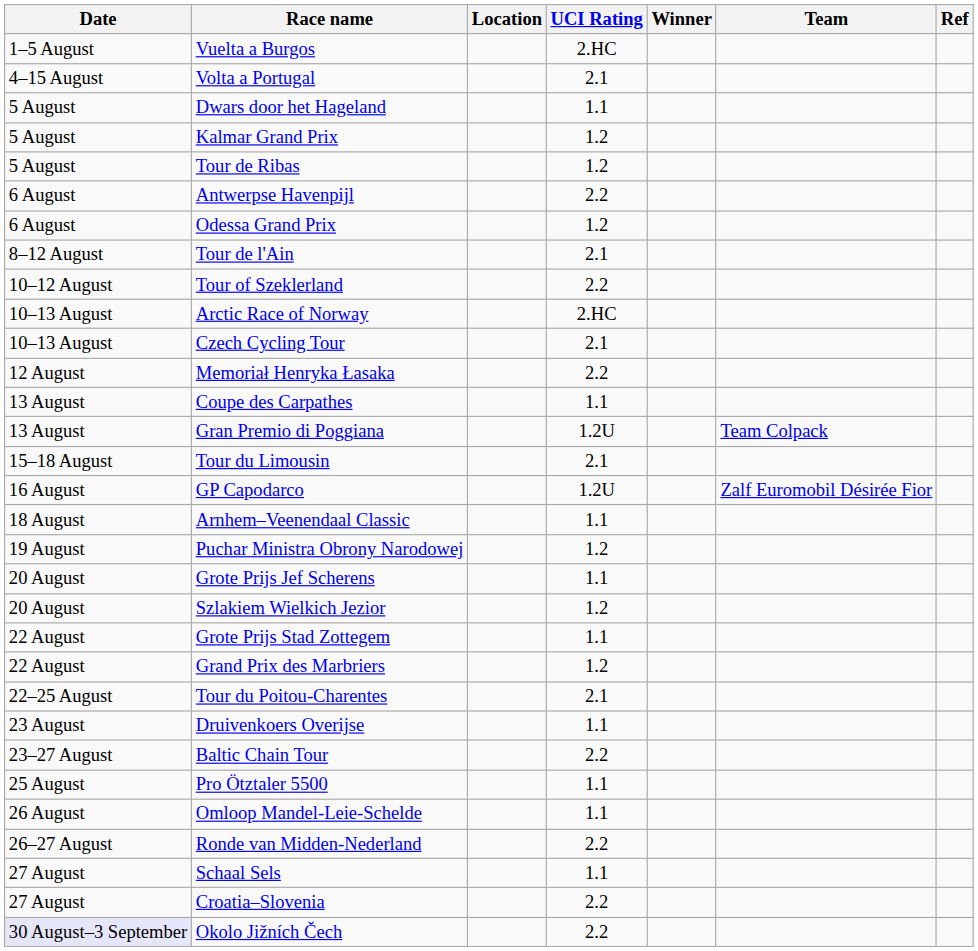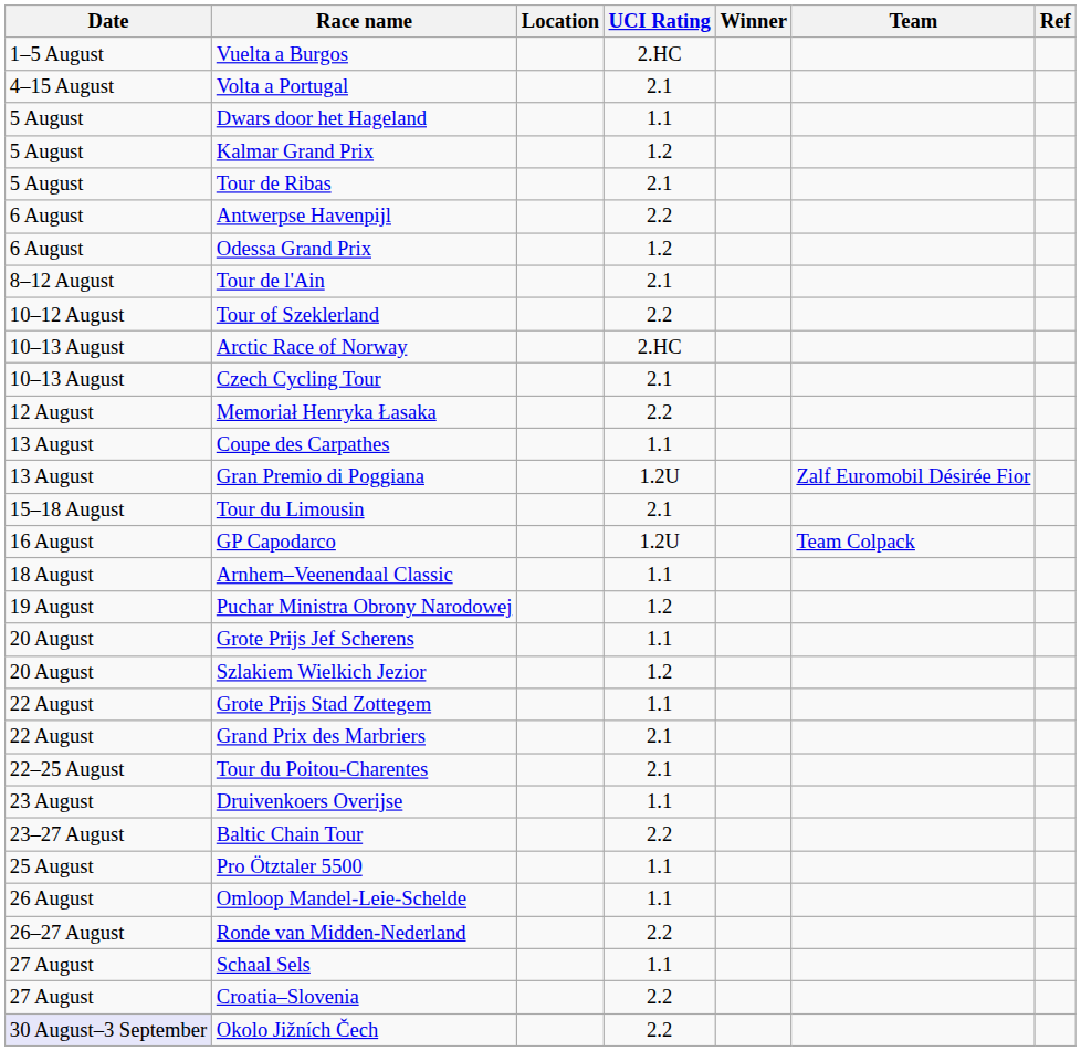Tour de Ribas | UCI Rating: 1.2 -> 2.1
Gran Premio di Poggiana | Team: Team Colpack -> Zalf Euromobil Désirée Fior
GP Capodarco | Team: Zalf Euromobil Désirée Fior -> Team Colpack
Grand Prix des Marbriers | UCI Rating: 1.2 -> 2.1
